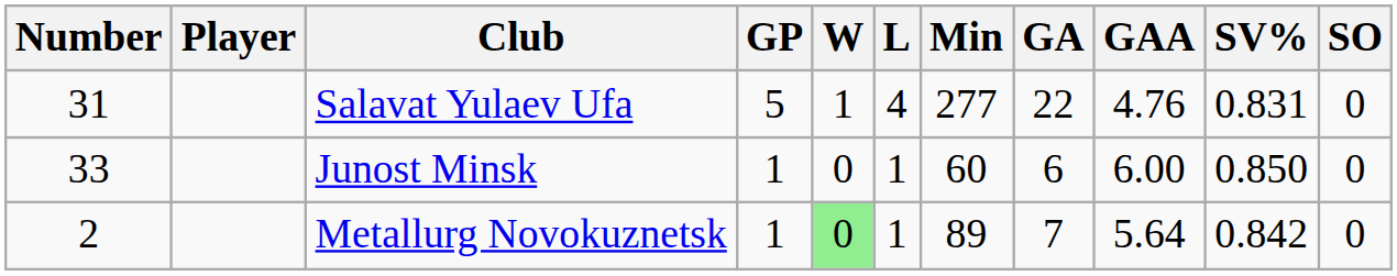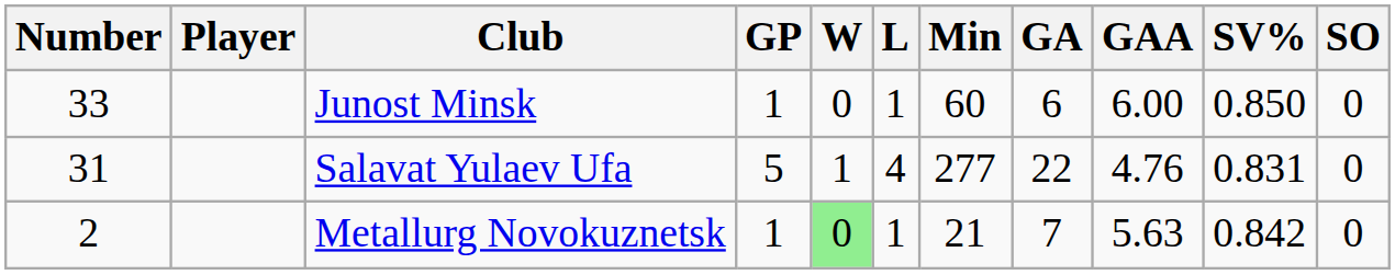rows swapped: Junost Minsk <-> Salavat Yulaev Ufa
Metallurg Novokuznetsk | Min: 89 -> 21
Metallurg Novokuznetsk | GAA: 5.64 -> 5.63
